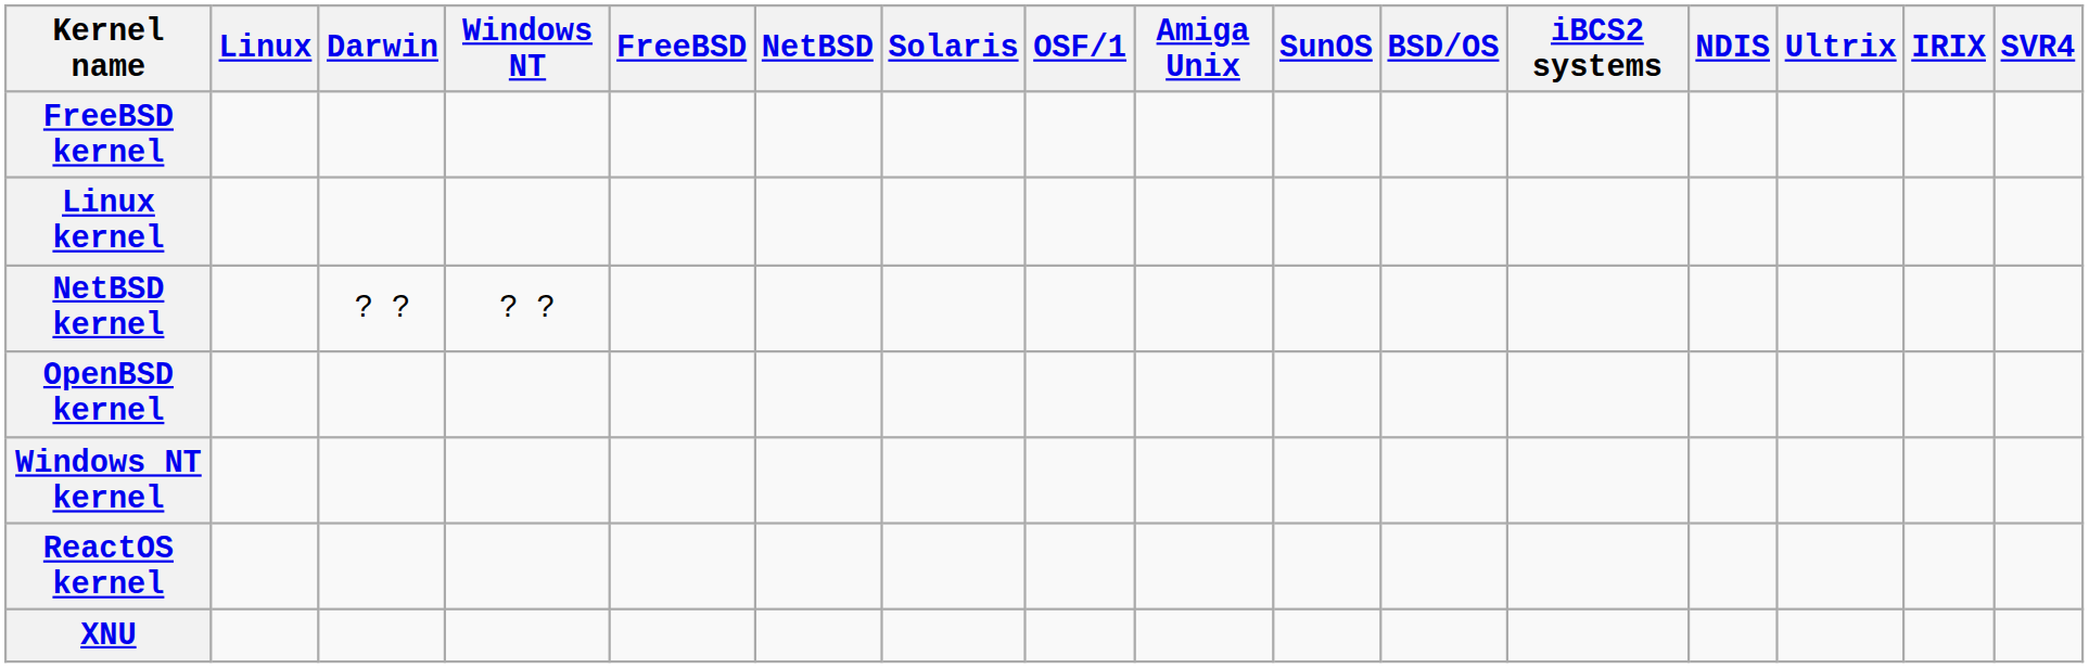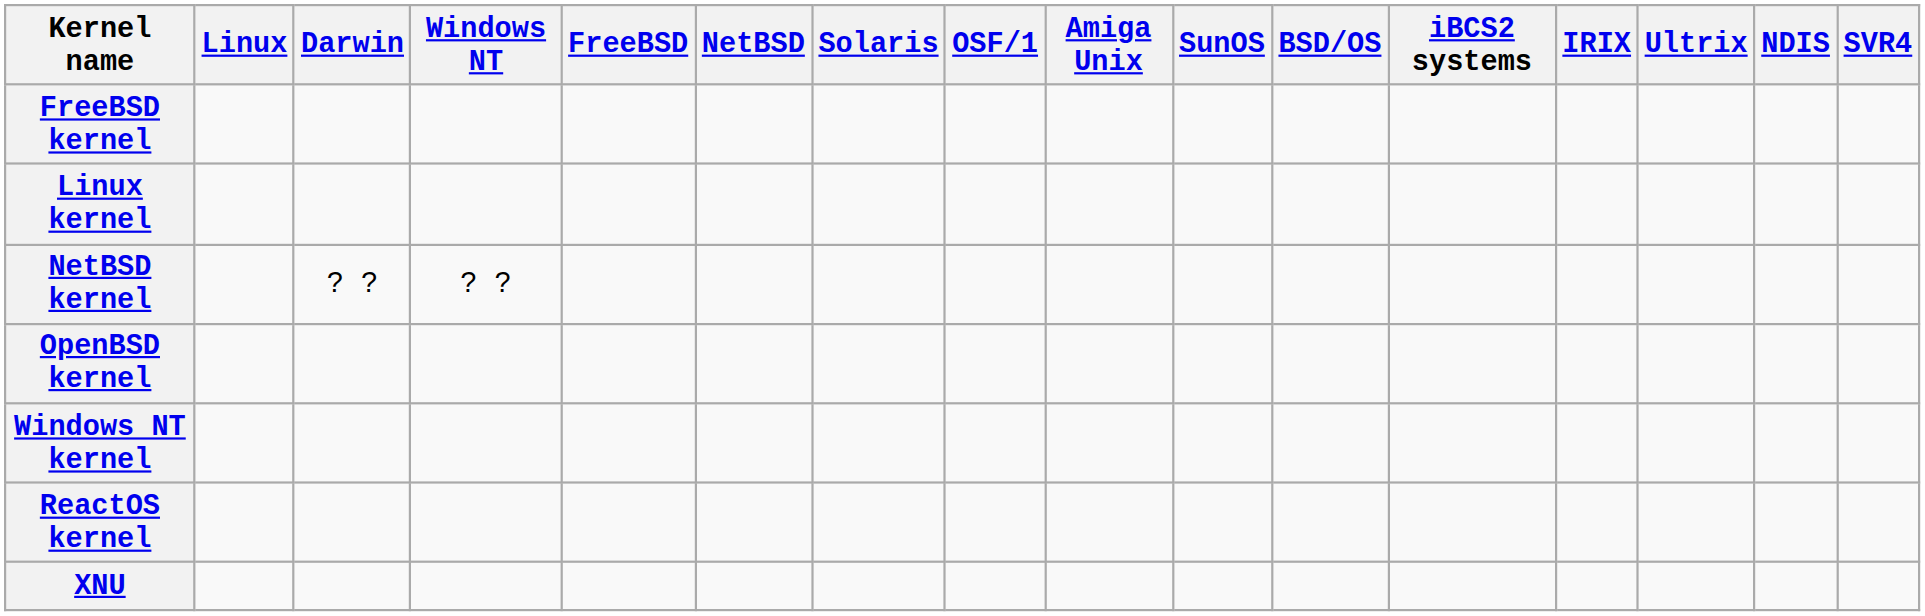columns swapped: IRIX <-> NDIS
